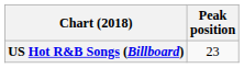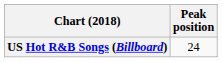US Hot R&B Songs (Billboard) | Peak position: 23 -> 24
